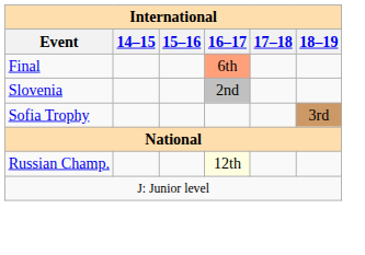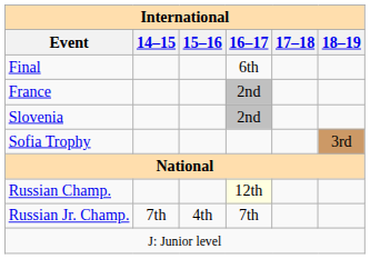Final | 16–17: lightsalmon background -> no background
+ row: France | 2nd
+ row: Russian Jr. Champ. | 7th | 4th | 7th
